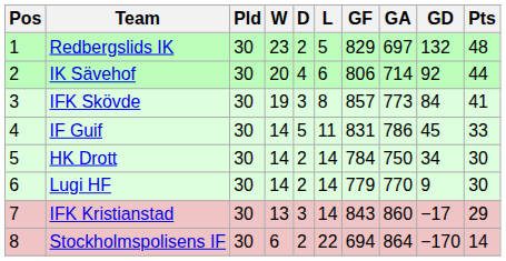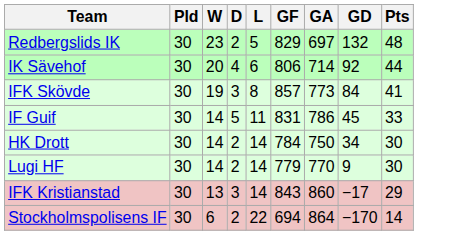- column: Pos | 1 | 2 | 3 | 4 | 5 | 6 | 7 | 8
